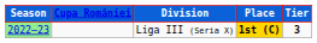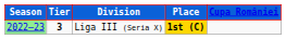columns swapped: Tier <-> Cupa României
